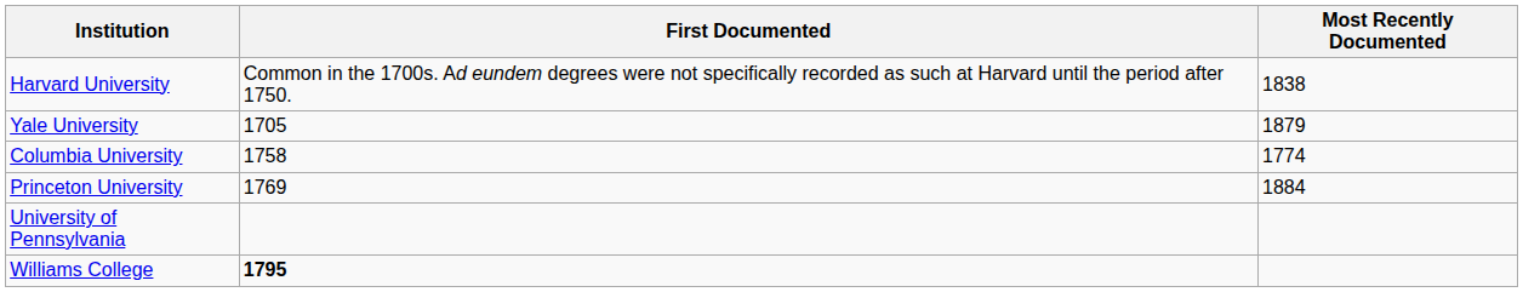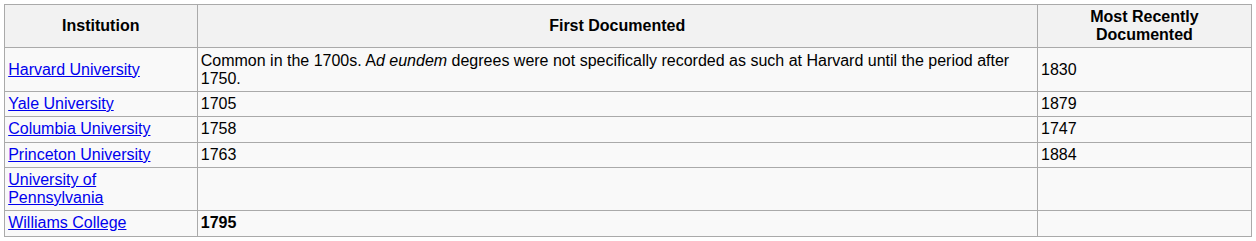Harvard University | Most Recently Documented: 1838 -> 1830
Columbia University | Most Recently Documented: 1774 -> 1747
Princeton University | First Documented: 1769 -> 1763
